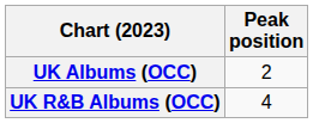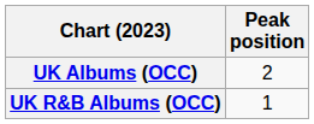UK R&B Albums (OCC) | Peak position: 4 -> 1
